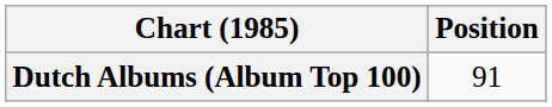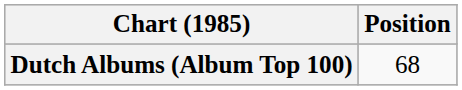Dutch Albums (Album Top 100) | Position: 91 -> 68
